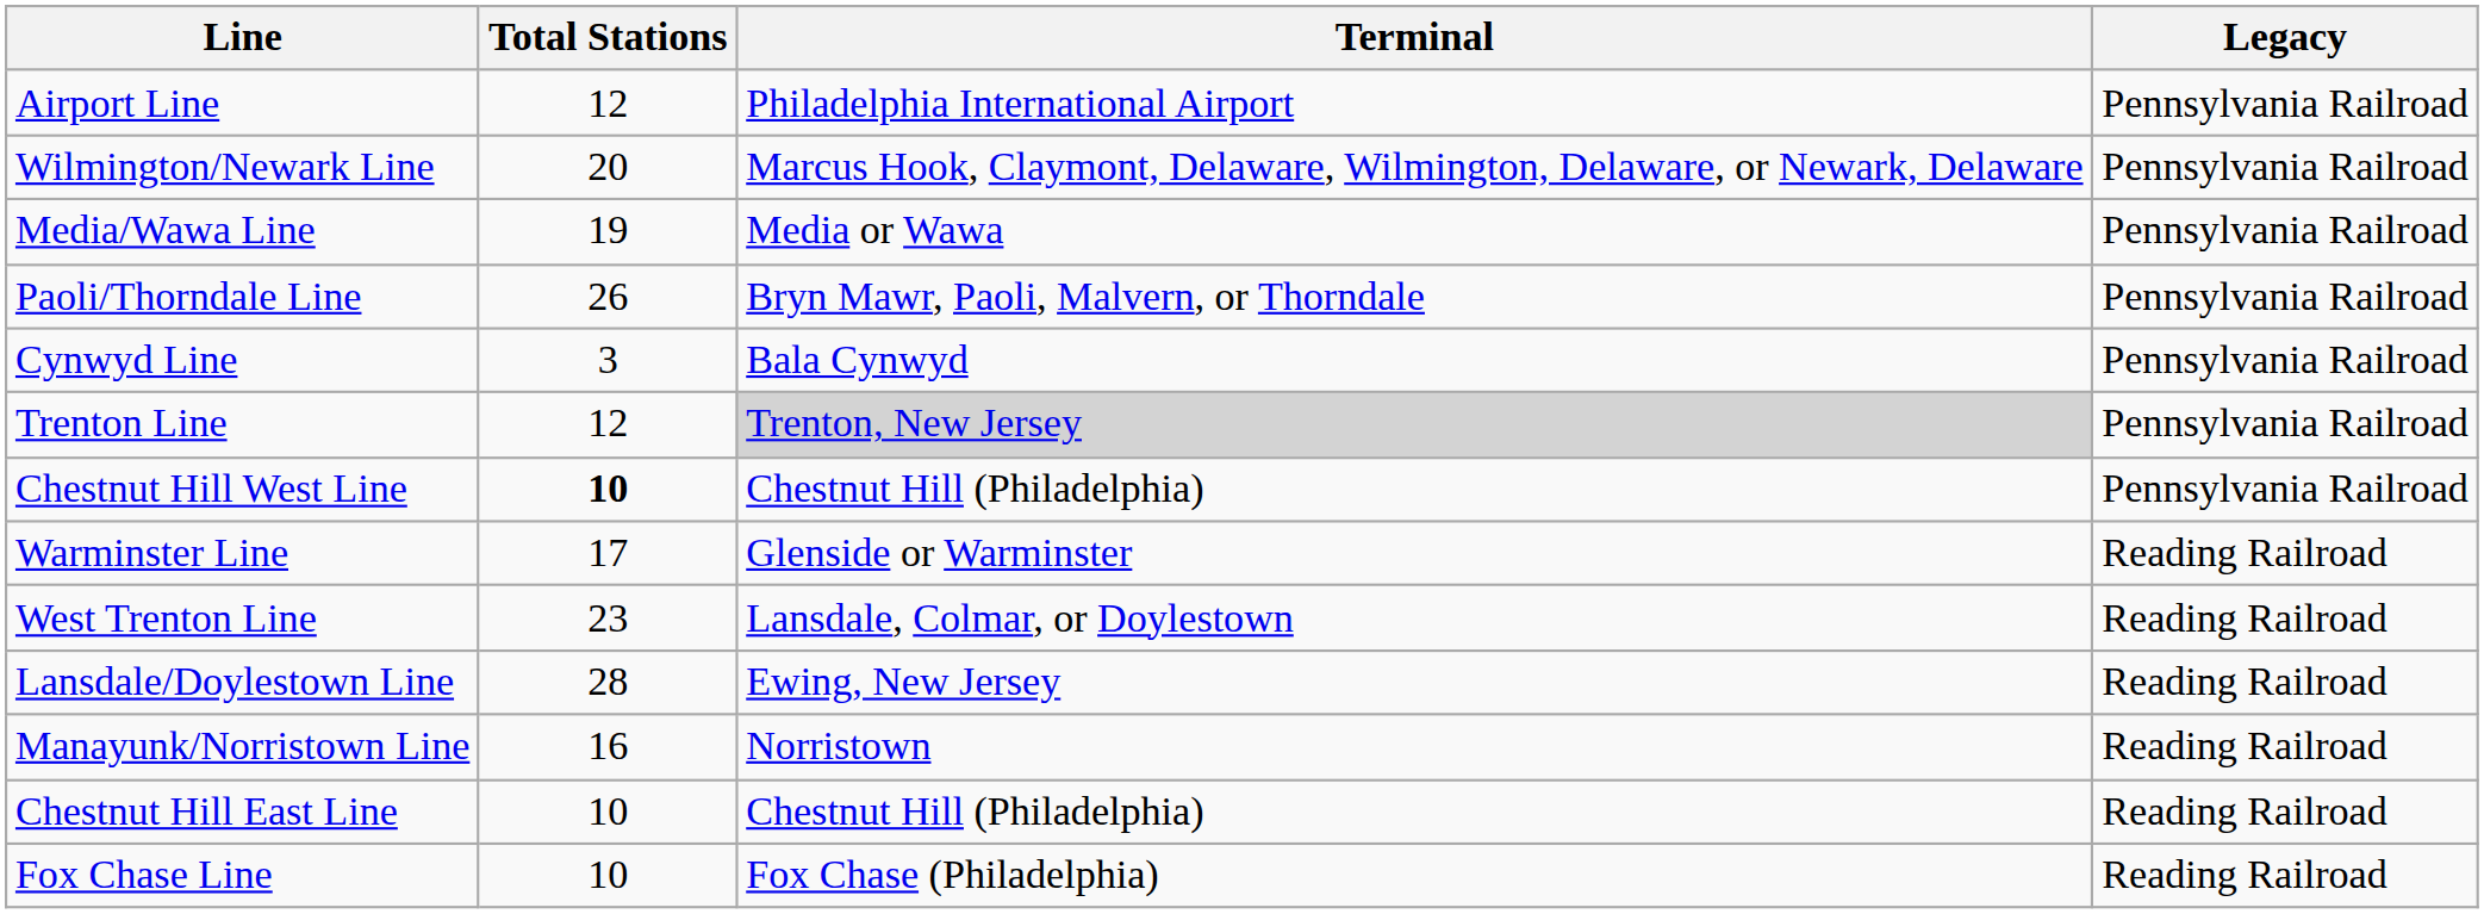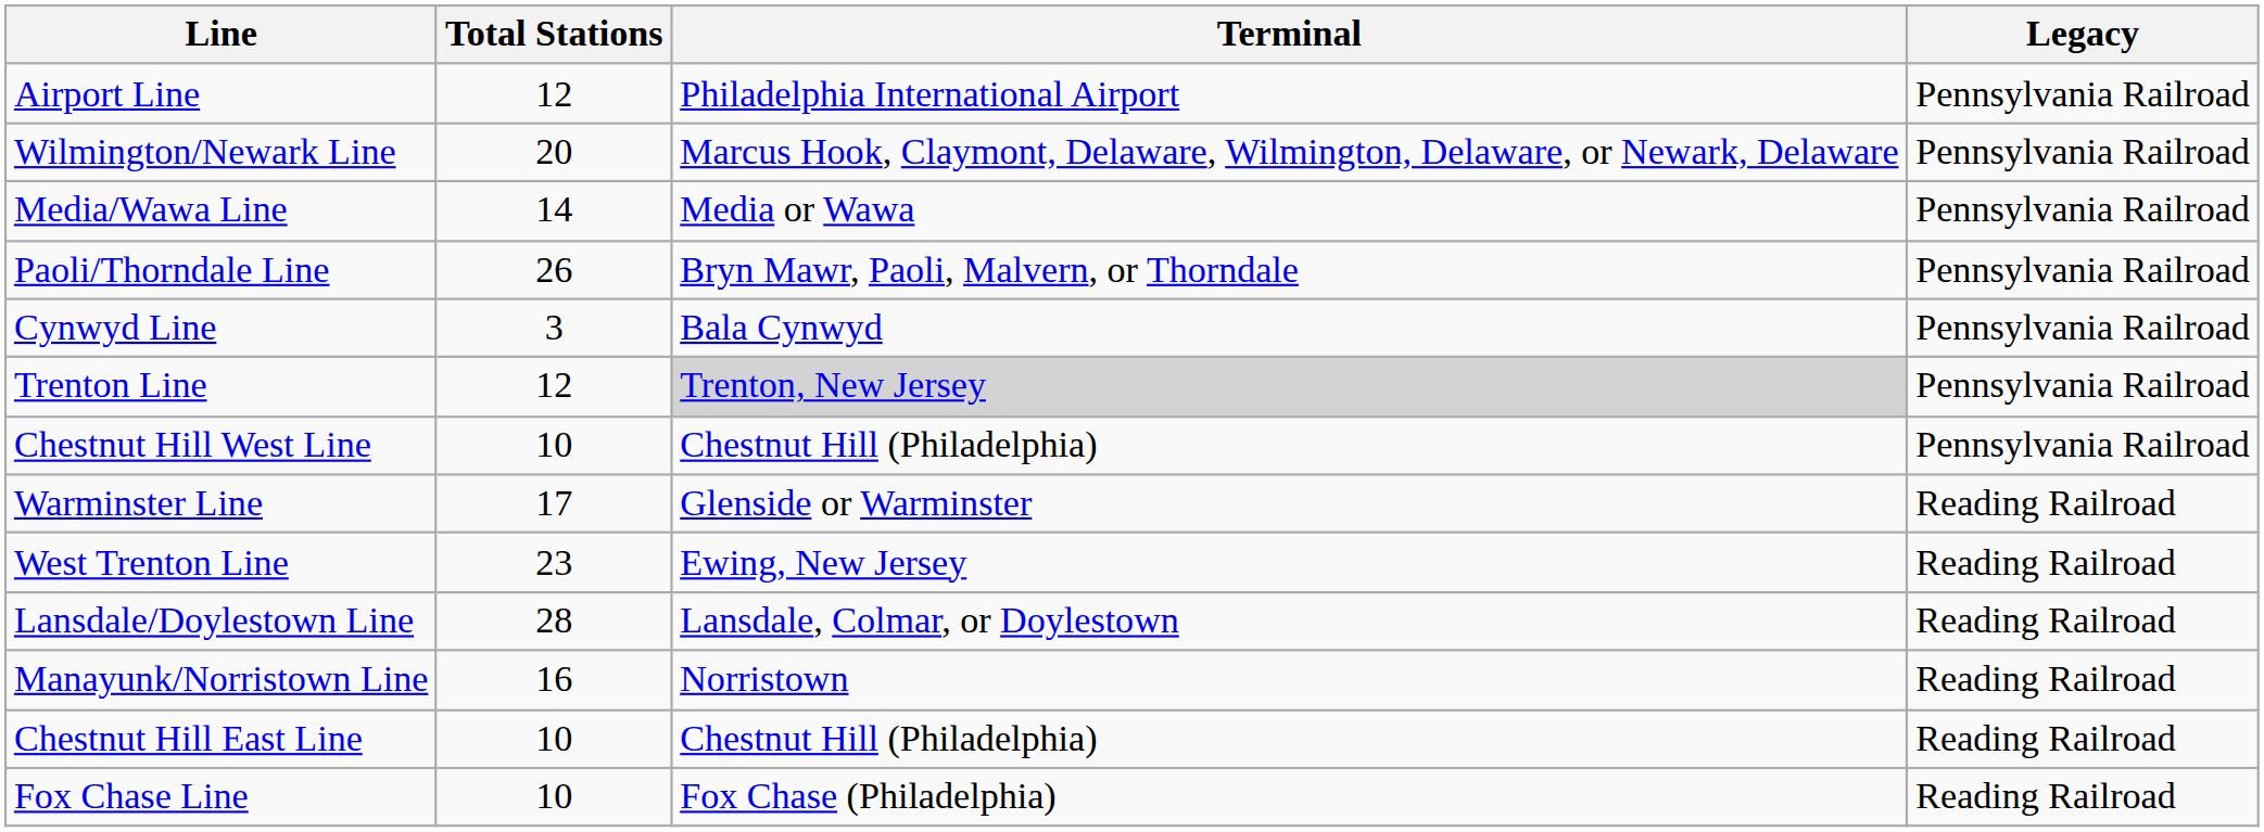Media/Wawa Line | Total Stations: 19 -> 14
Chestnut Hill West Line | Total Stations: bold -> normal
West Trenton Line | Terminal: Lansdale, Colmar, or Doylestown -> Ewing, New Jersey
Lansdale/Doylestown Line | Terminal: Ewing, New Jersey -> Lansdale, Colmar, or Doylestown
